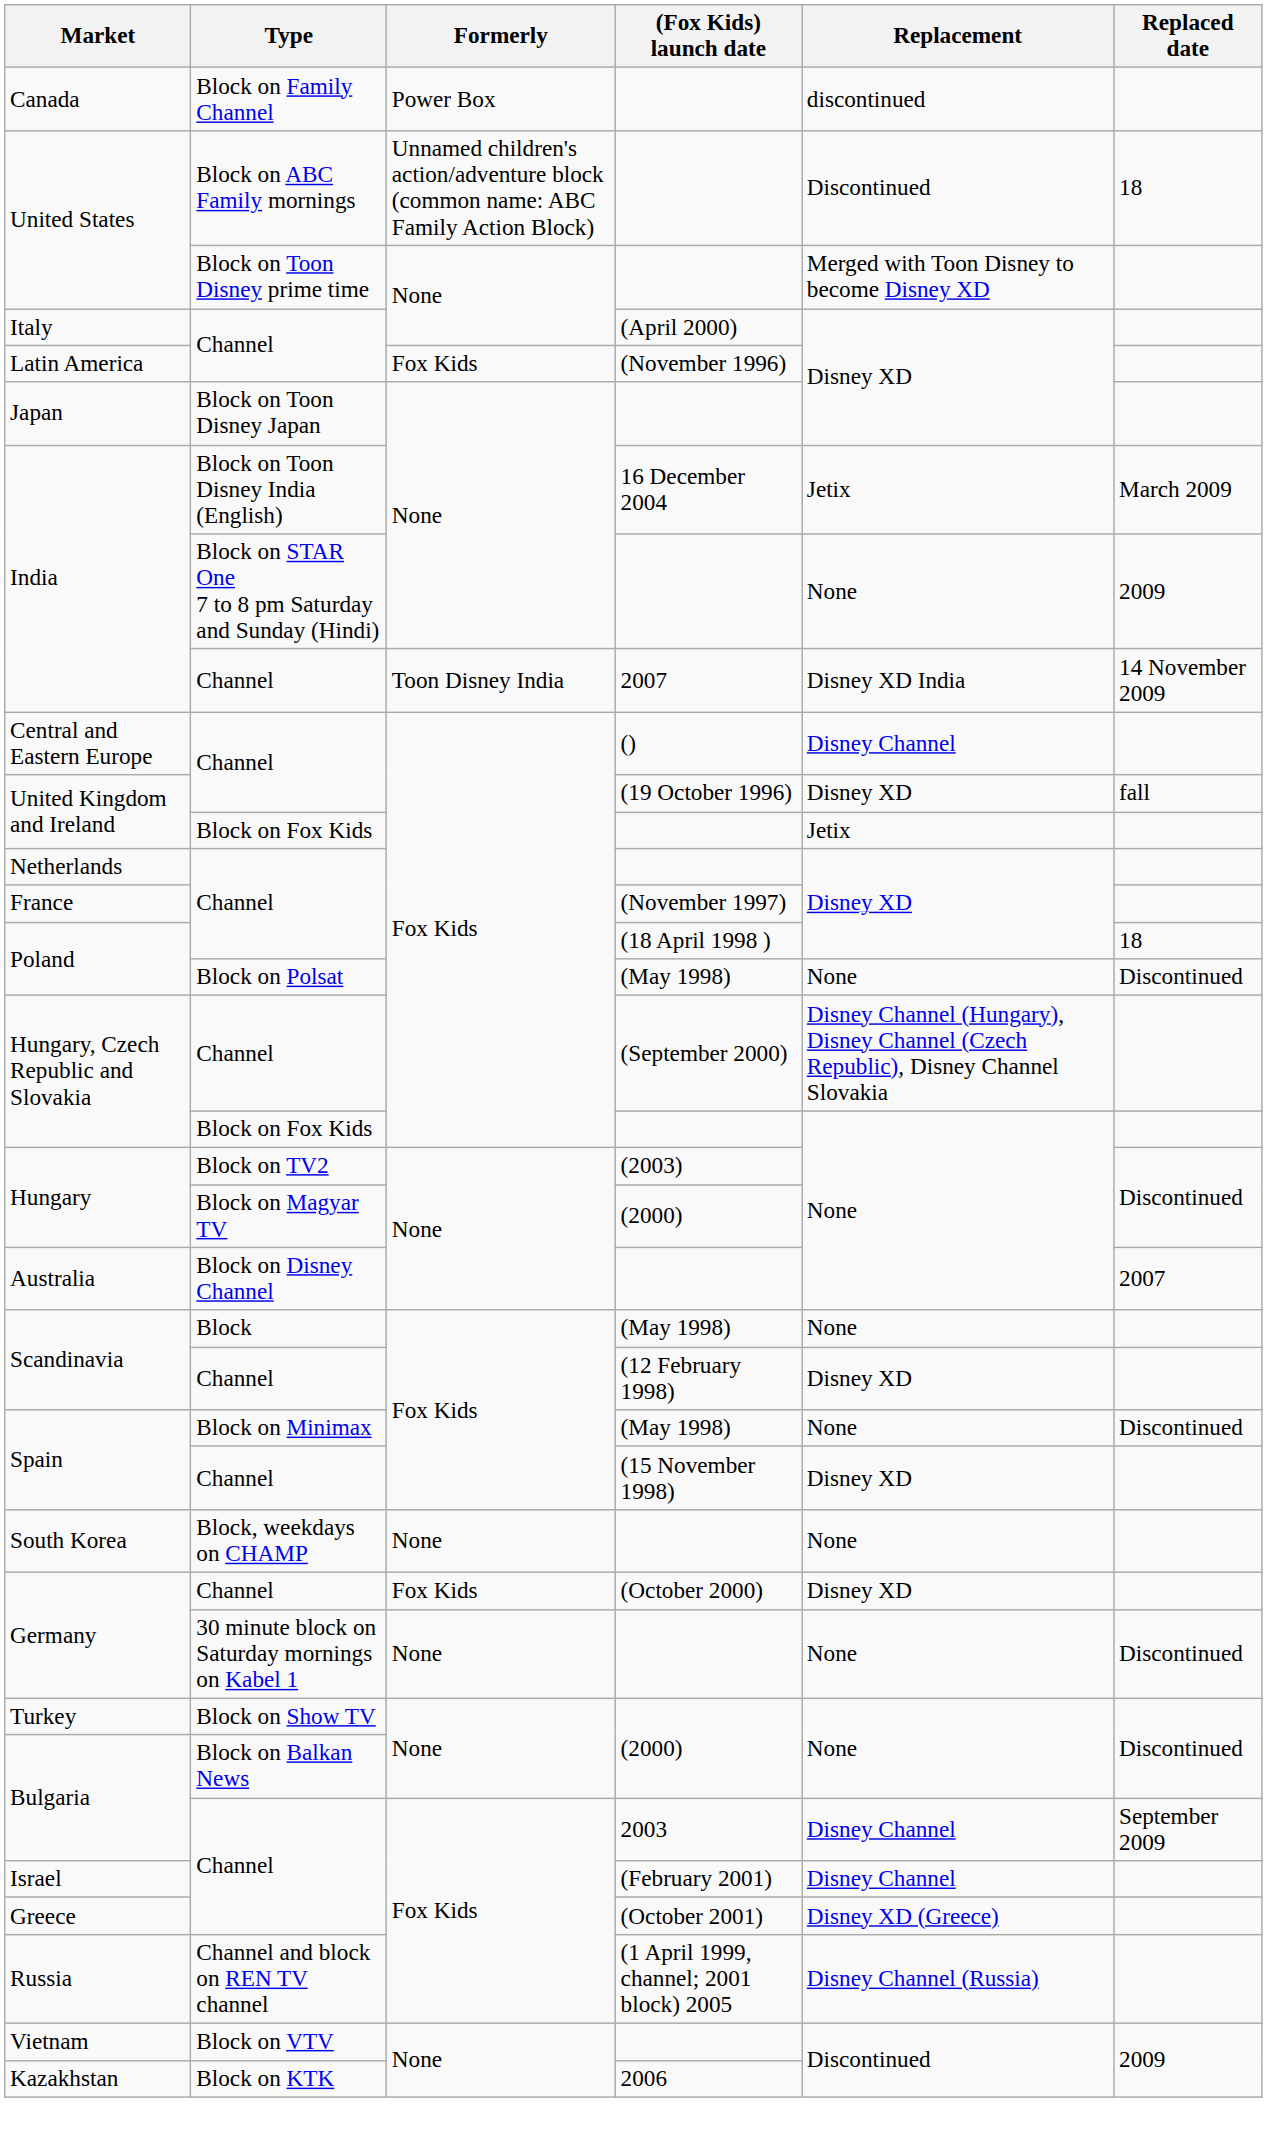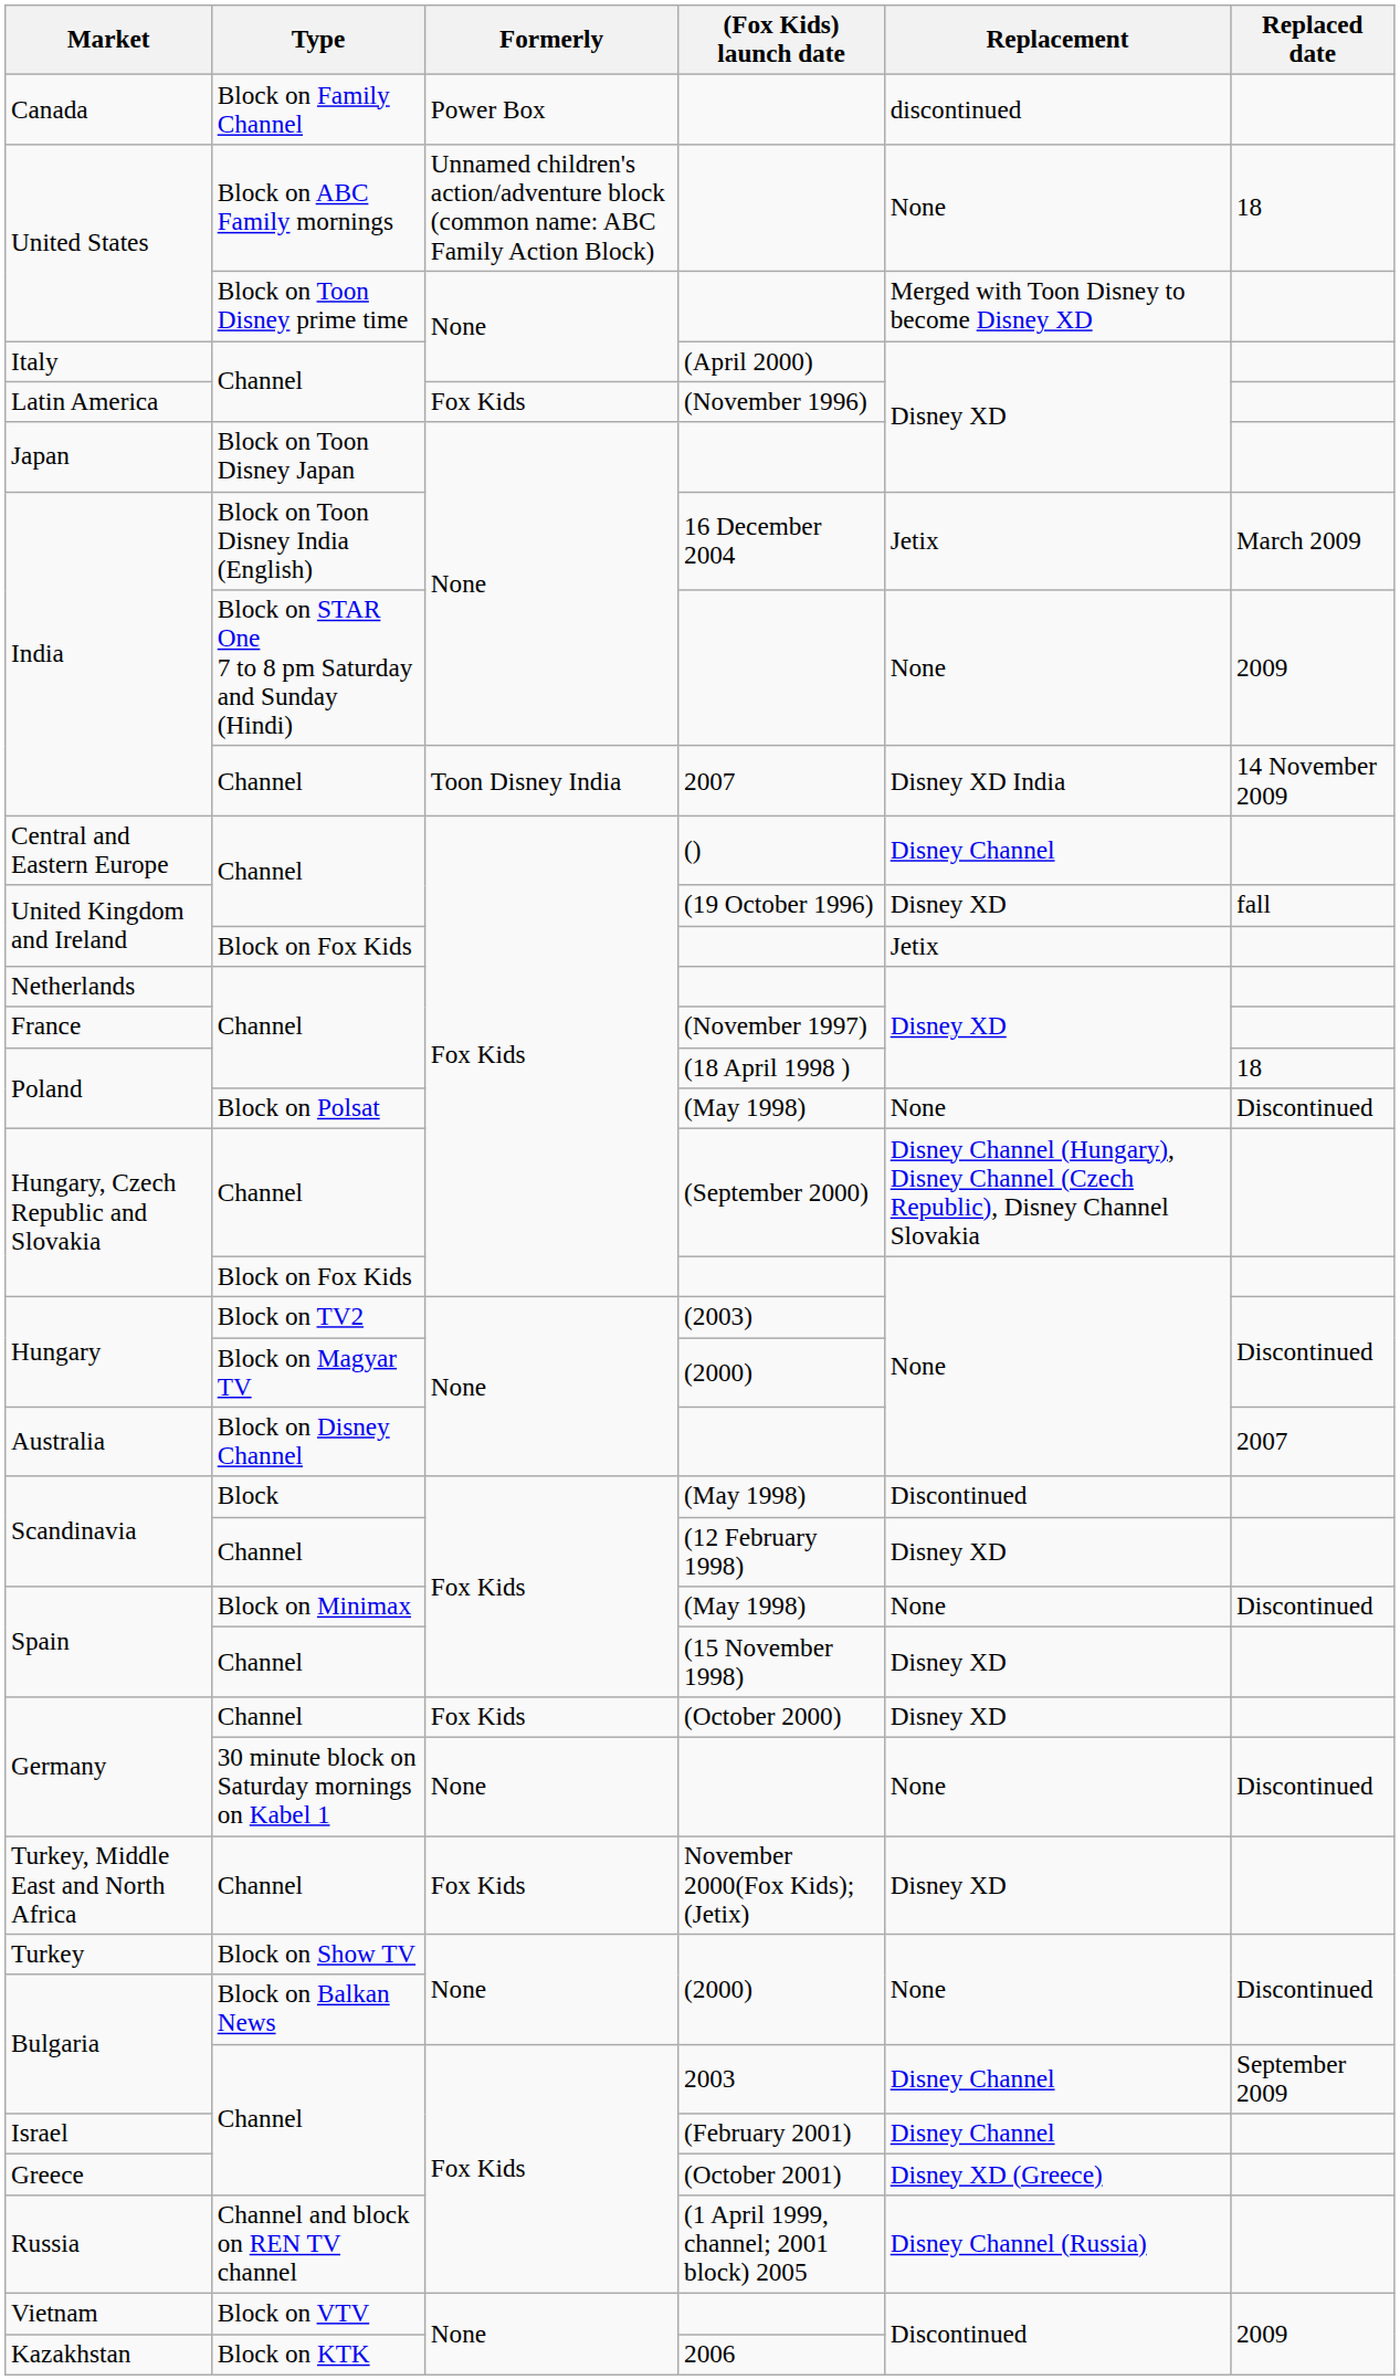United States / Block on ABC Family mornings | Replacement: Discontinued -> None
Scandinavia / Block | Replacement: None -> Discontinued
- row: South Korea | Block, weekdays on CHAMP | None | None
+ row: Turkey, Middle East and North Africa | Channel | Fox Kids | November 2000(Fox Kids); (Jetix) | Disney XD
